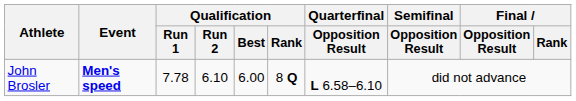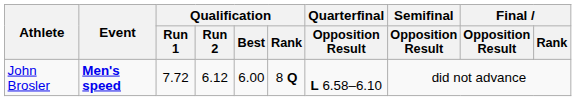John Brosler | Qualification / Run 1: 7.78 -> 7.72
John Brosler | Qualification / Run 2: 6.10 -> 6.12
